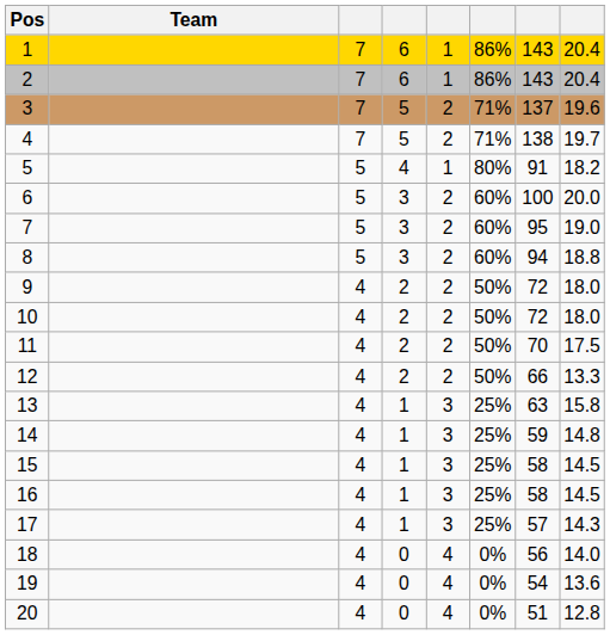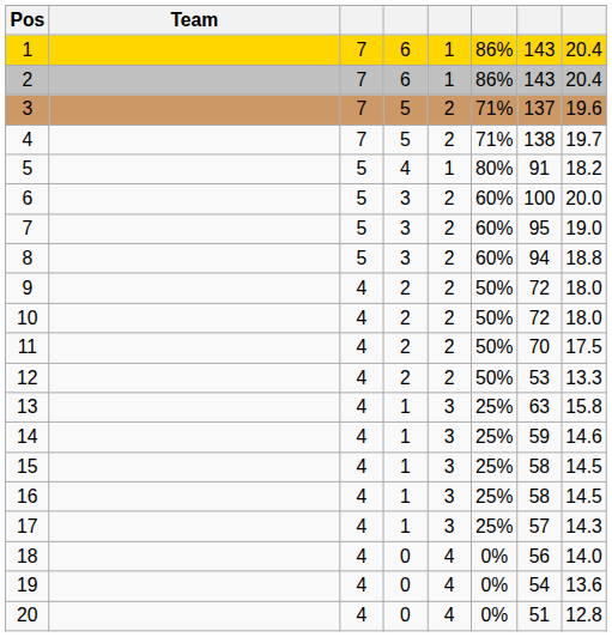12 | column 7: 66 -> 53
14 | column 8: 14.8 -> 14.6
